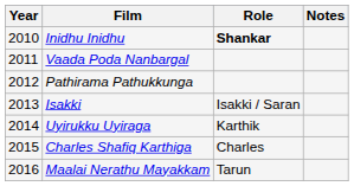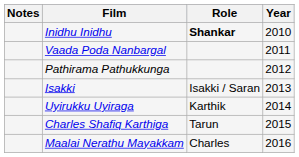columns swapped: Year <-> Notes
Charles Shafiq Karthiga | Role: Charles -> Tarun
Maalai Nerathu Mayakkam | Role: Tarun -> Charles
